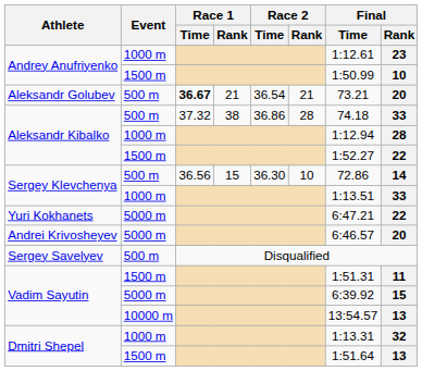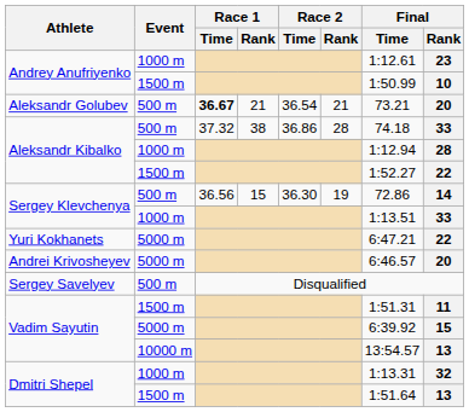Sergey Klevchenya / 500 m | Race 2 / Rank: 10 -> 19
